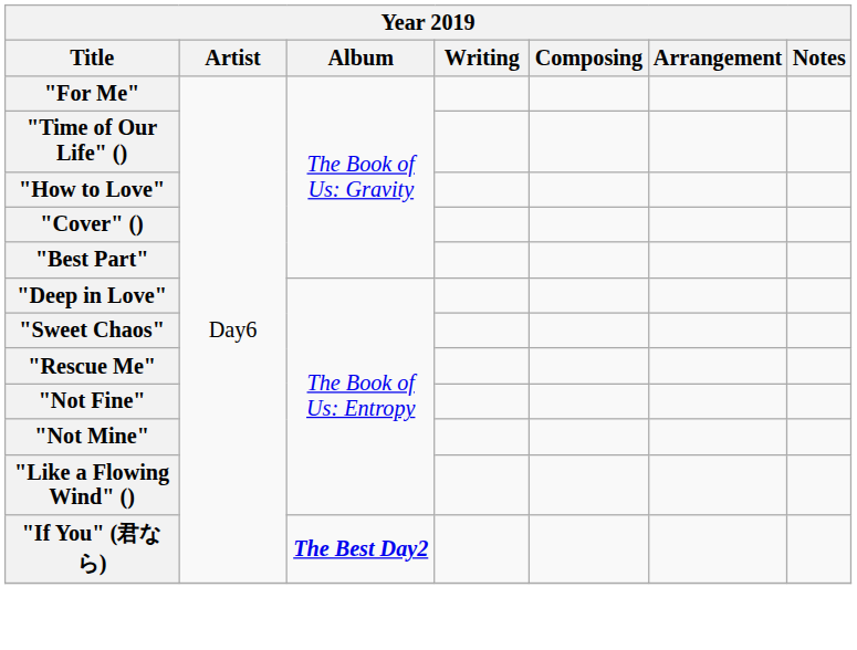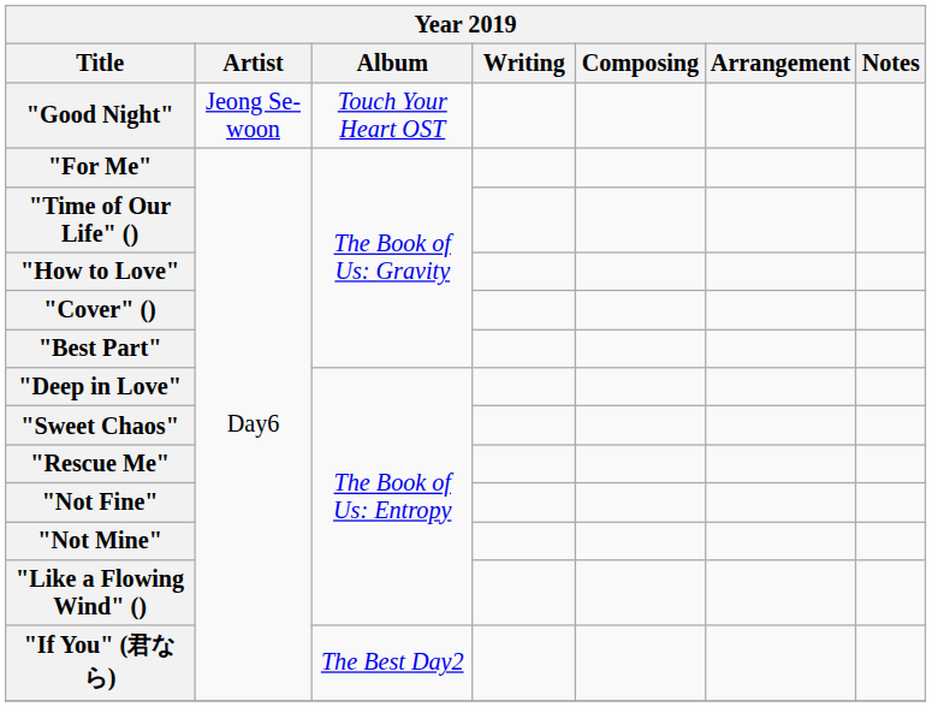+ row: "Good Night" | Jeong Se-woon | Touch Your Heart OST
"If You" (君なら) | Album: bold -> normal
